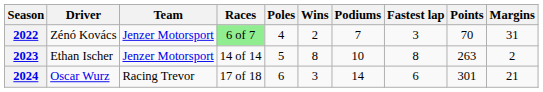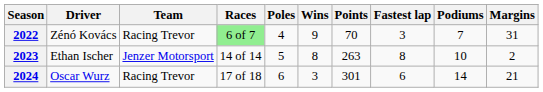columns swapped: Podiums <-> Points
2022 | Team: Jenzer Motorsport -> Racing Trevor
2022 | Wins: 2 -> 9
